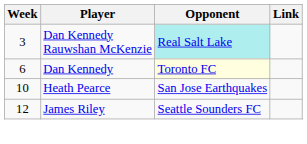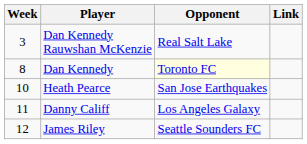Dan Kennedy Rauwshan McKenzie | Opponent: paleturquoise background -> no background
Dan Kennedy | Week: 6 -> 8
+ row: 11 | Danny Califf | Los Angeles Galaxy
